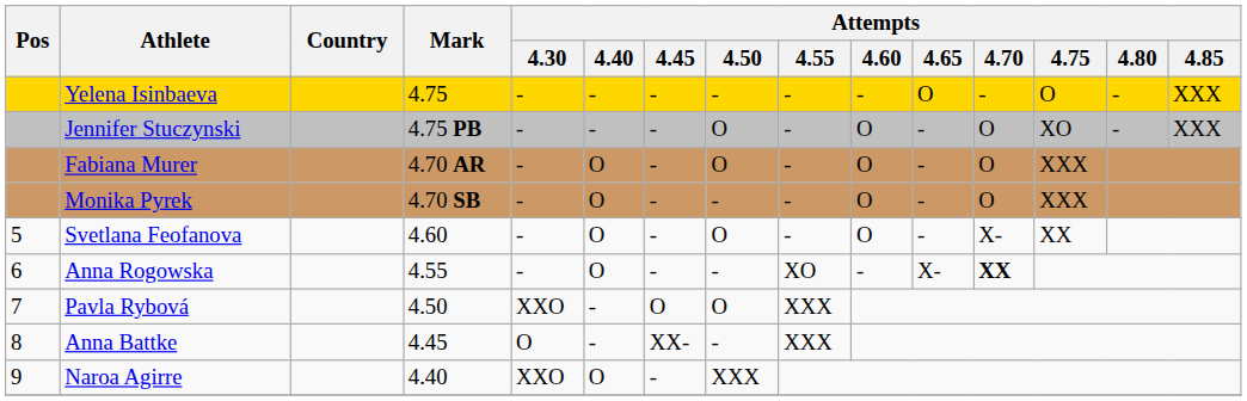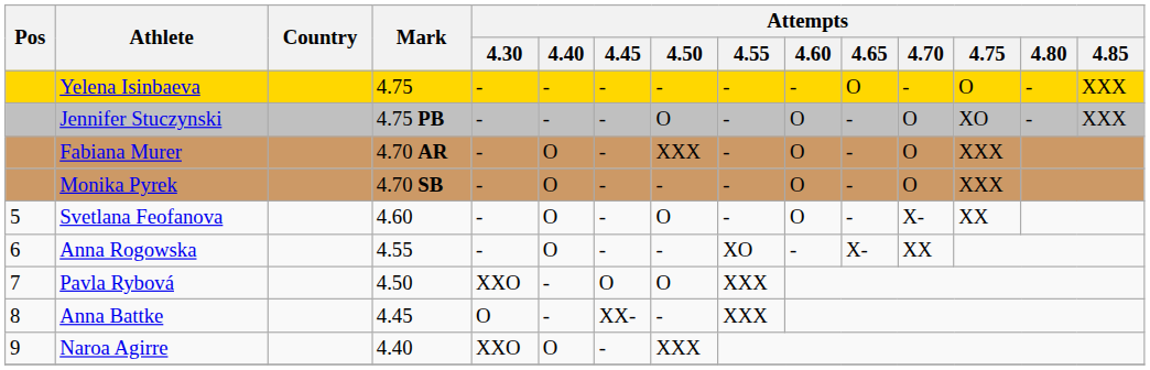Fabiana Murer | Attempts / 4.50: O -> XXX
Anna Rogowska | Attempts / 4.70: bold -> normal
